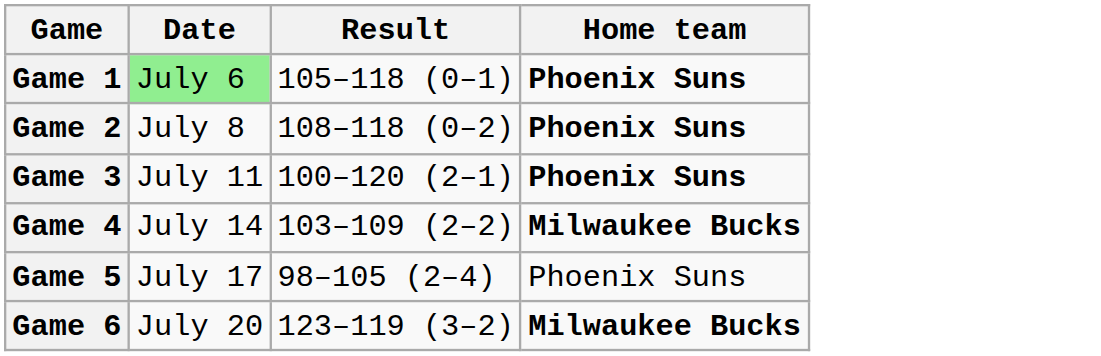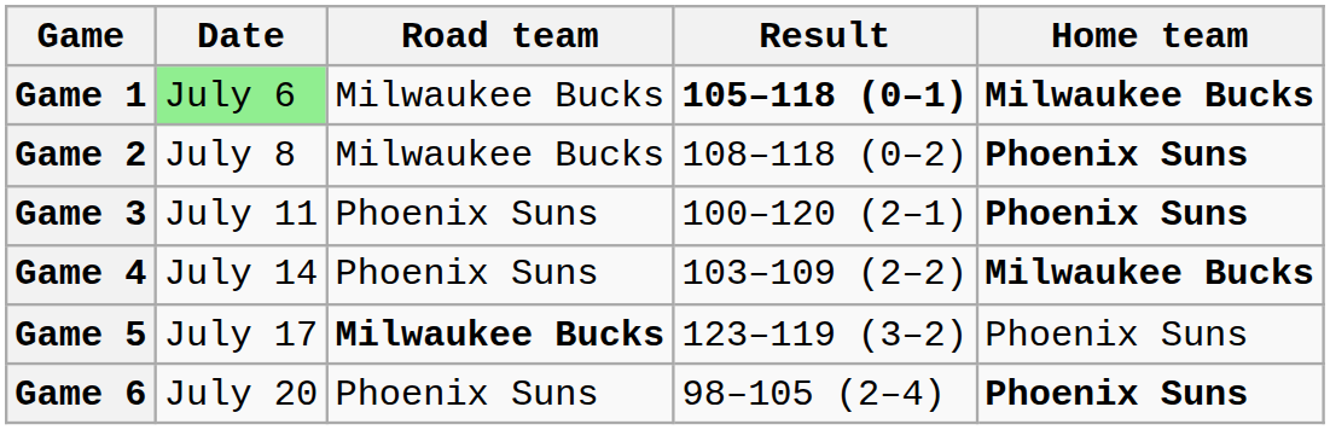+ column: Road team | Milwaukee Bucks | Milwaukee Bucks | Phoenix Suns | Phoenix Suns | Milwaukee Bucks | Phoenix Suns
Game 1 | Result: normal -> bold
Game 1 | Home team: Phoenix Suns -> Milwaukee Bucks
Game 5 | Result: 98–105 (2–4) -> 123–119 (3–2)
Game 6 | Result: 123–119 (3–2) -> 98–105 (2–4)
Game 6 | Home team: Milwaukee Bucks -> Phoenix Suns
